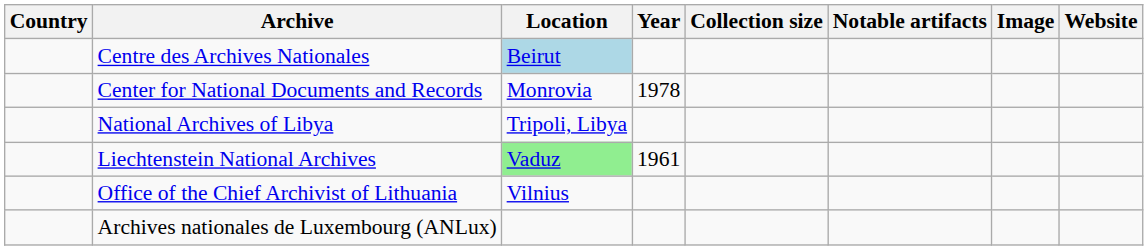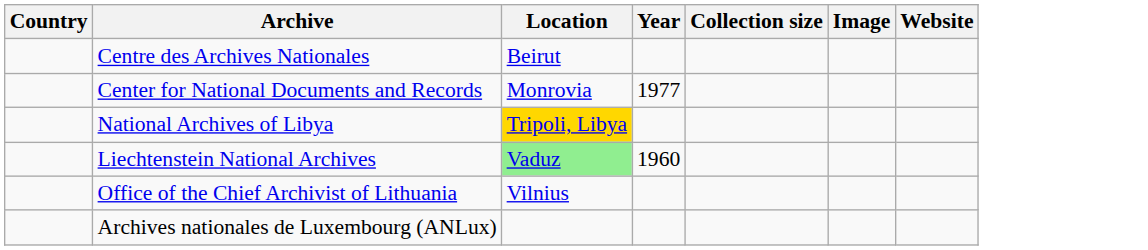- column: Notable artifacts
Centre des Archives Nationales | Location: lightblue background -> no background
Center for National Documents and Records | Year: 1978 -> 1977
National Archives of Libya | Location: no background -> gold background
Liechtenstein National Archives | Year: 1961 -> 1960
